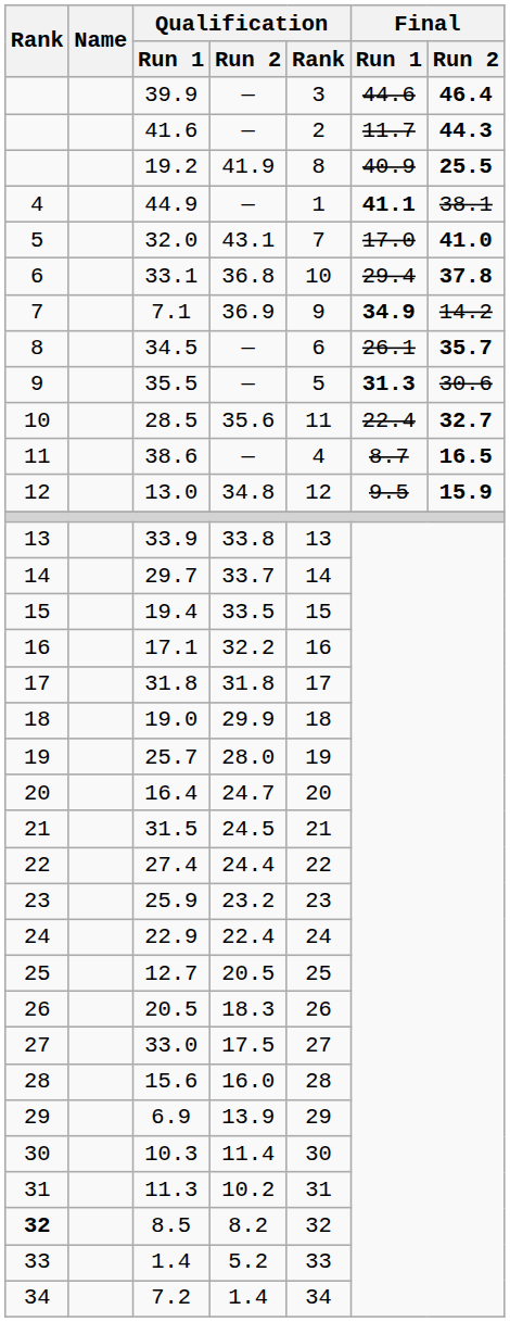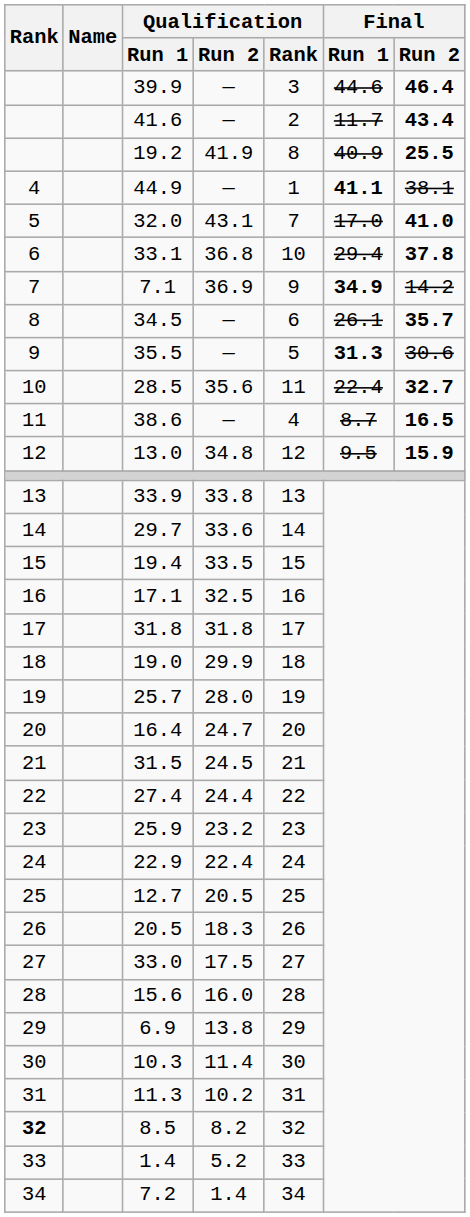41.6 | Final / Run 2: 44.3 -> 43.4
29.7 | Qualification / Run 2: 33.7 -> 33.6
17.1 | Qualification / Run 2: 32.2 -> 32.5
6.9 | Qualification / Run 2: 13.9 -> 13.8
